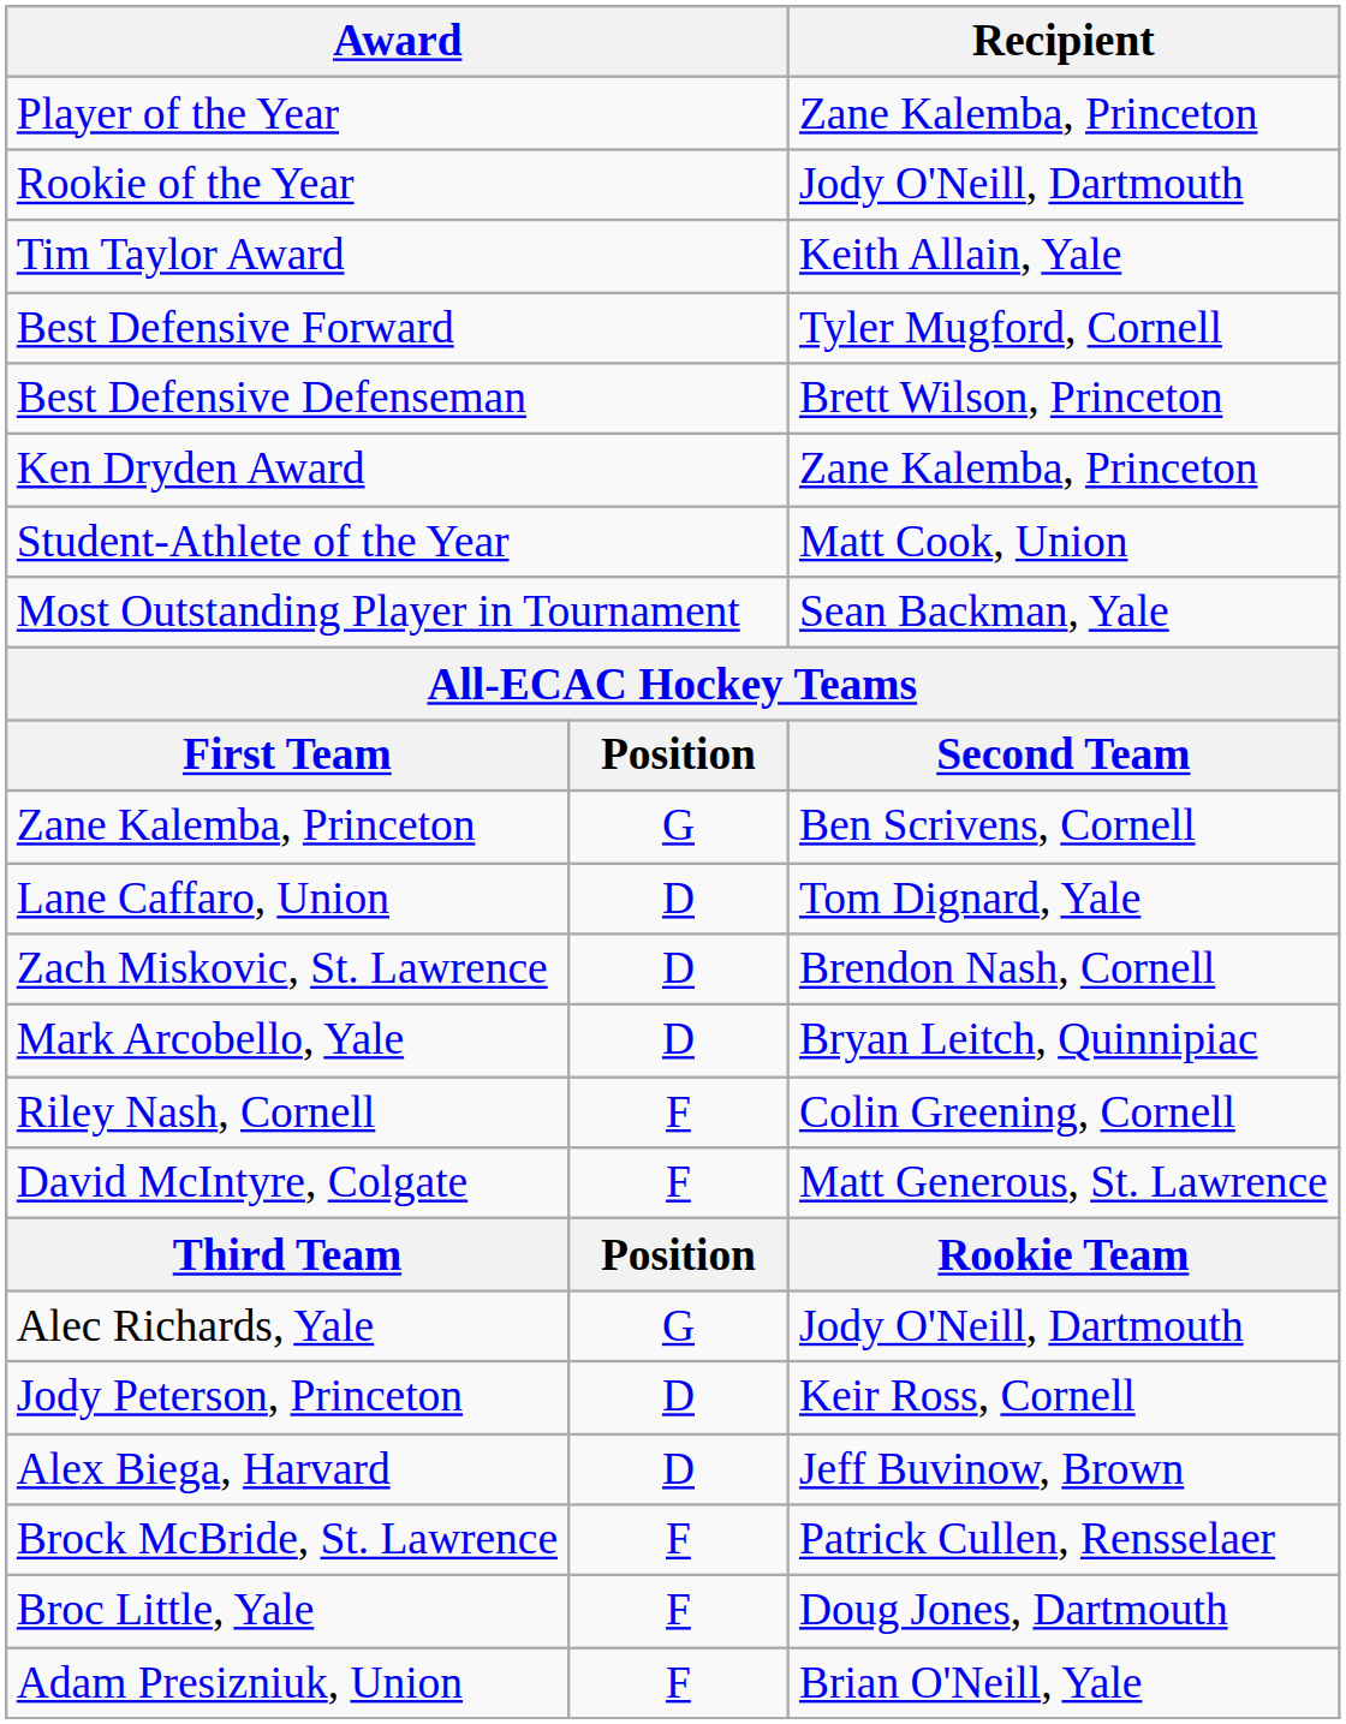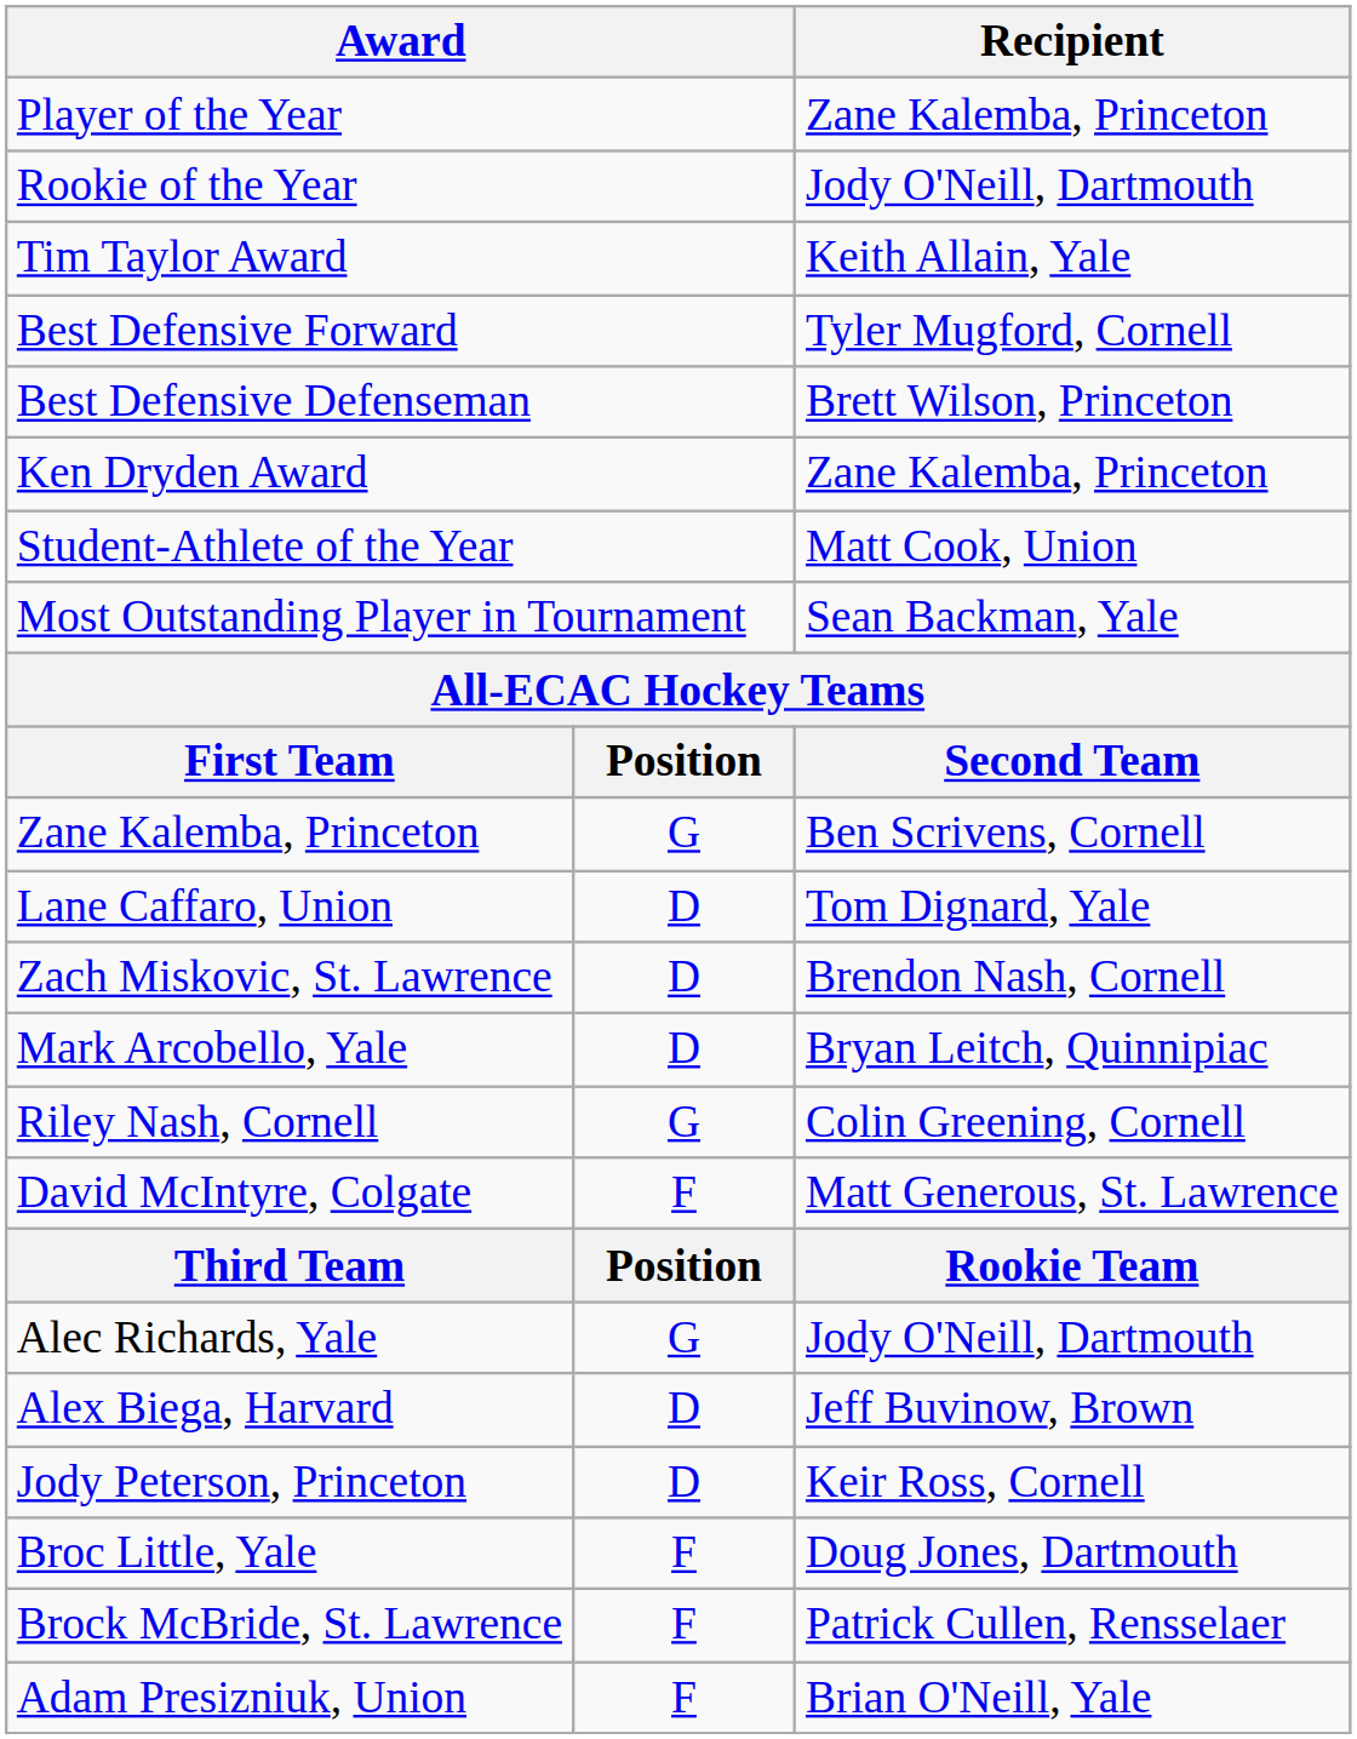Riley Nash, Cornell | column 2: F -> G
rows swapped: Alex Biega, Harvard <-> Jody Peterson, Princeton
rows swapped: Brock McBride, St. Lawrence <-> Broc Little, Yale
